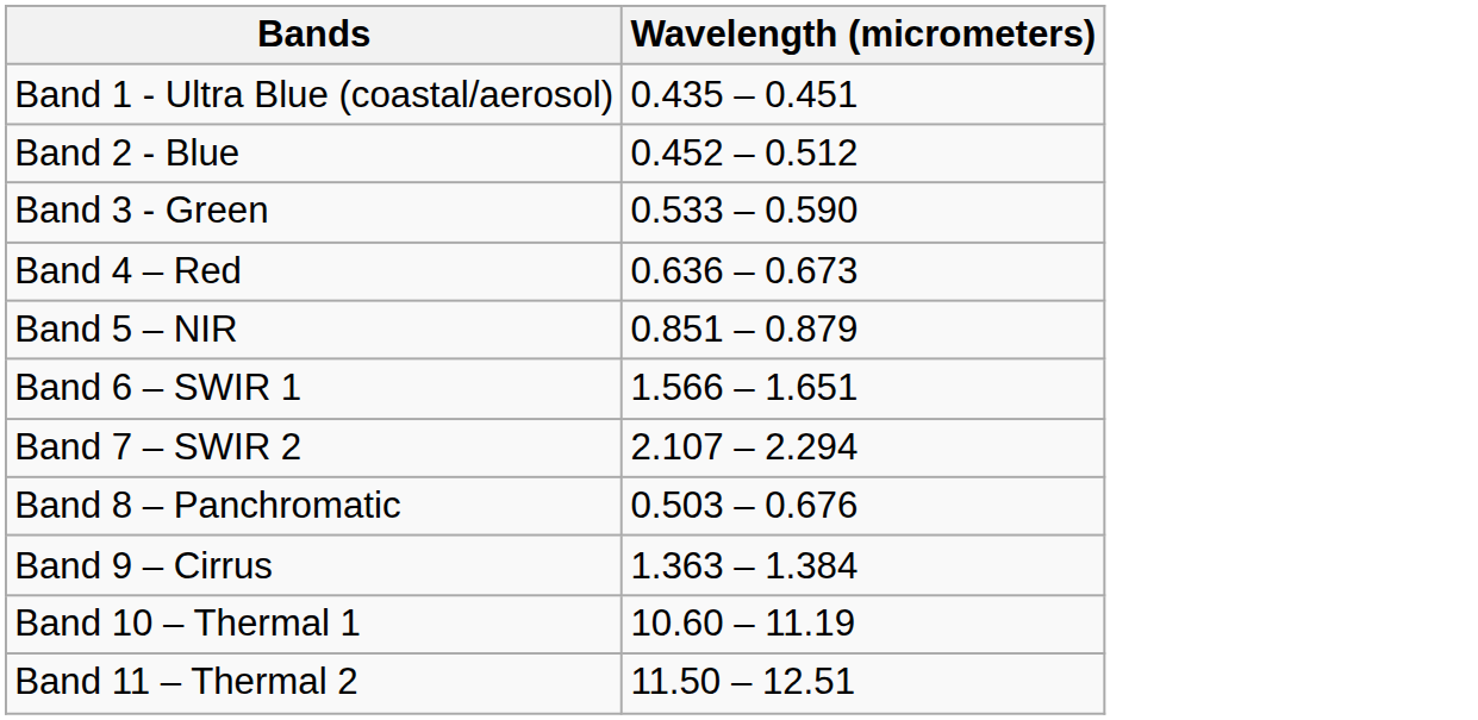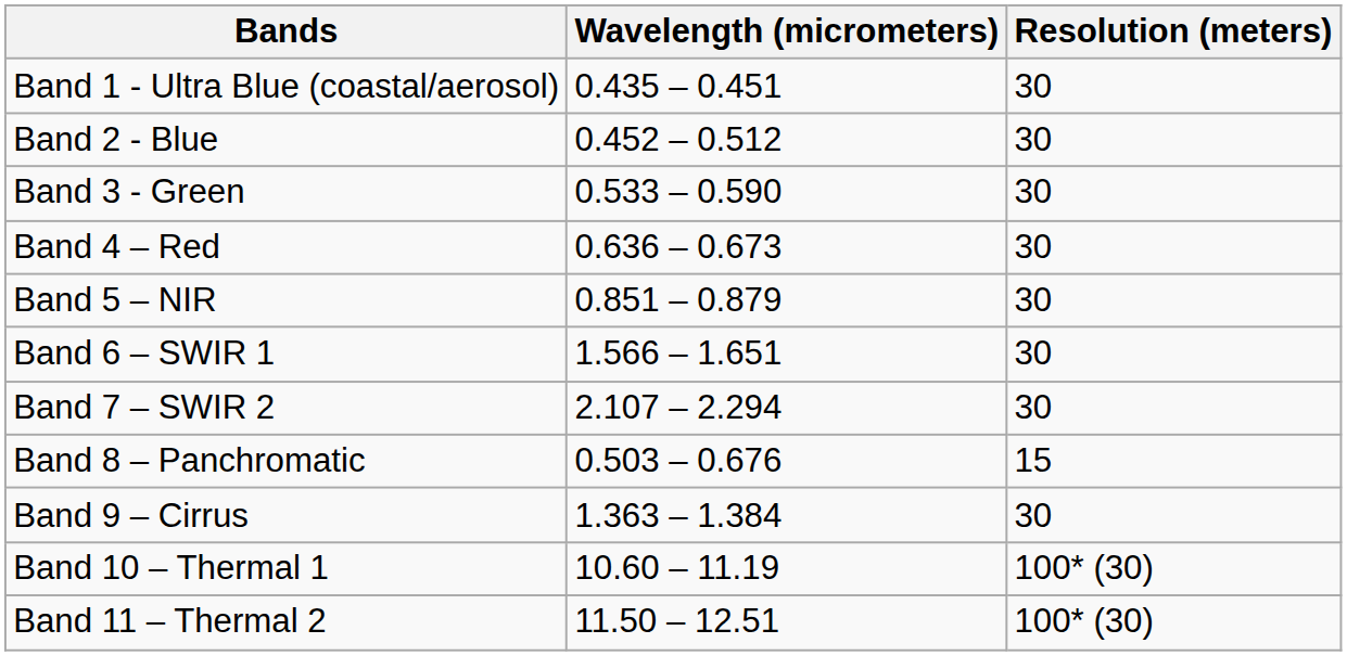+ column: Resolution (meters) | 30 | 30 | 30 | 30 | 30 | 30 | 30 | 15 | 30 | 100* (30) | 100* (30)
